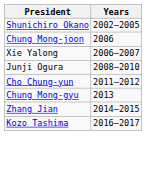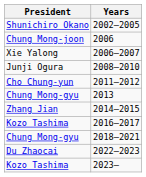+ row: Chung Mong-gyu | 2018–2021
+ row: Du Zhaocai | 2022–2023
+ row: Kozo Tashima | 2023–
